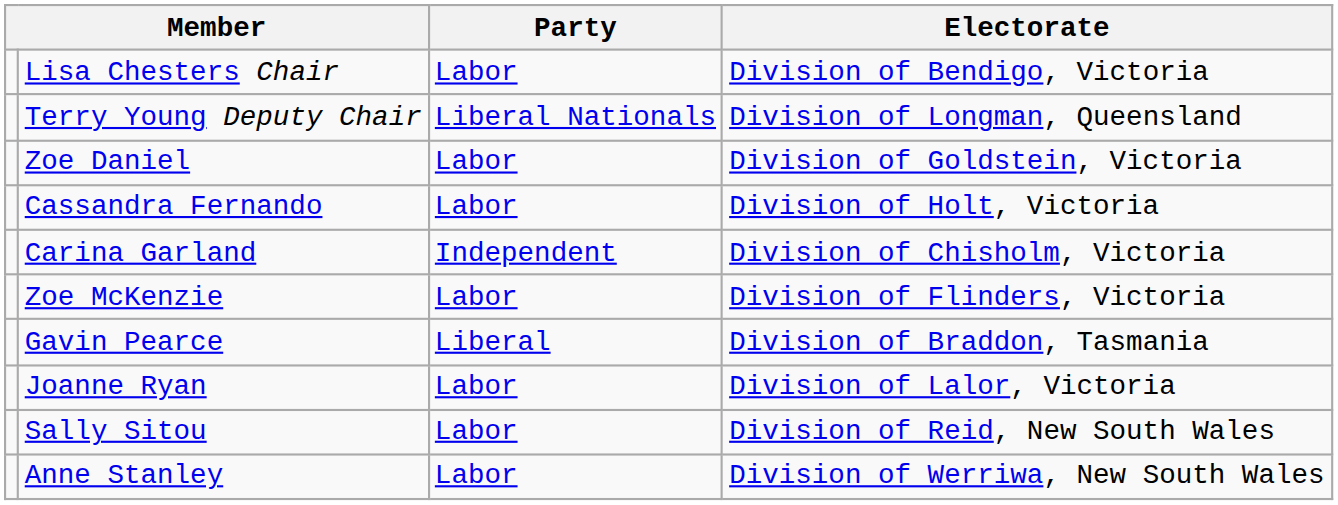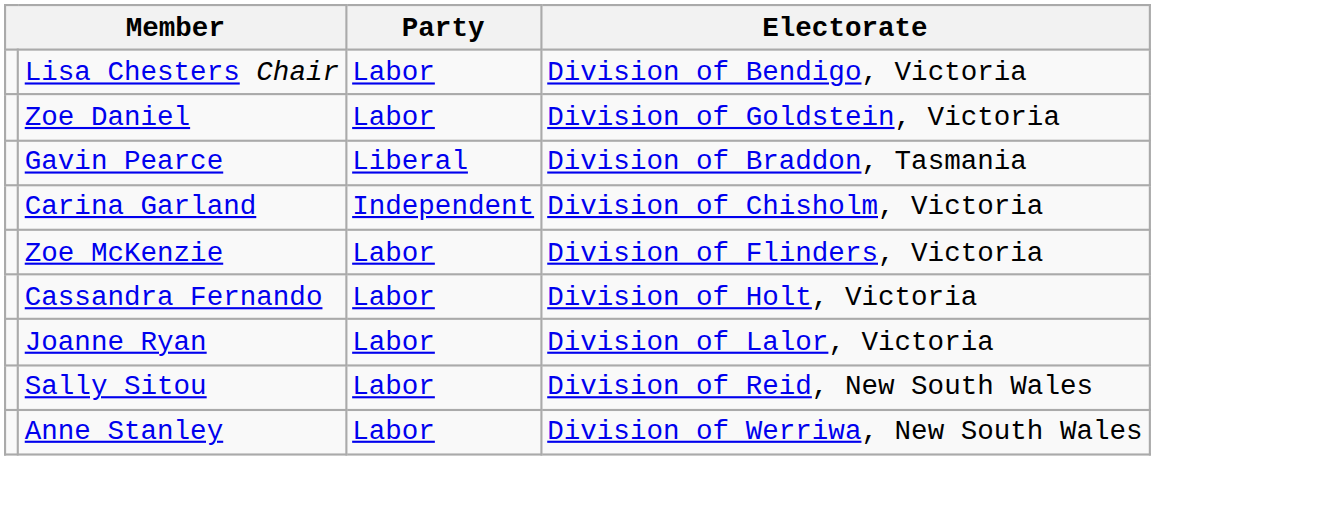- row: Terry Young Deputy Chair | Liberal Nationals | Division of Longman, Queensland
rows swapped: Cassandra Fernando <-> Gavin Pearce
